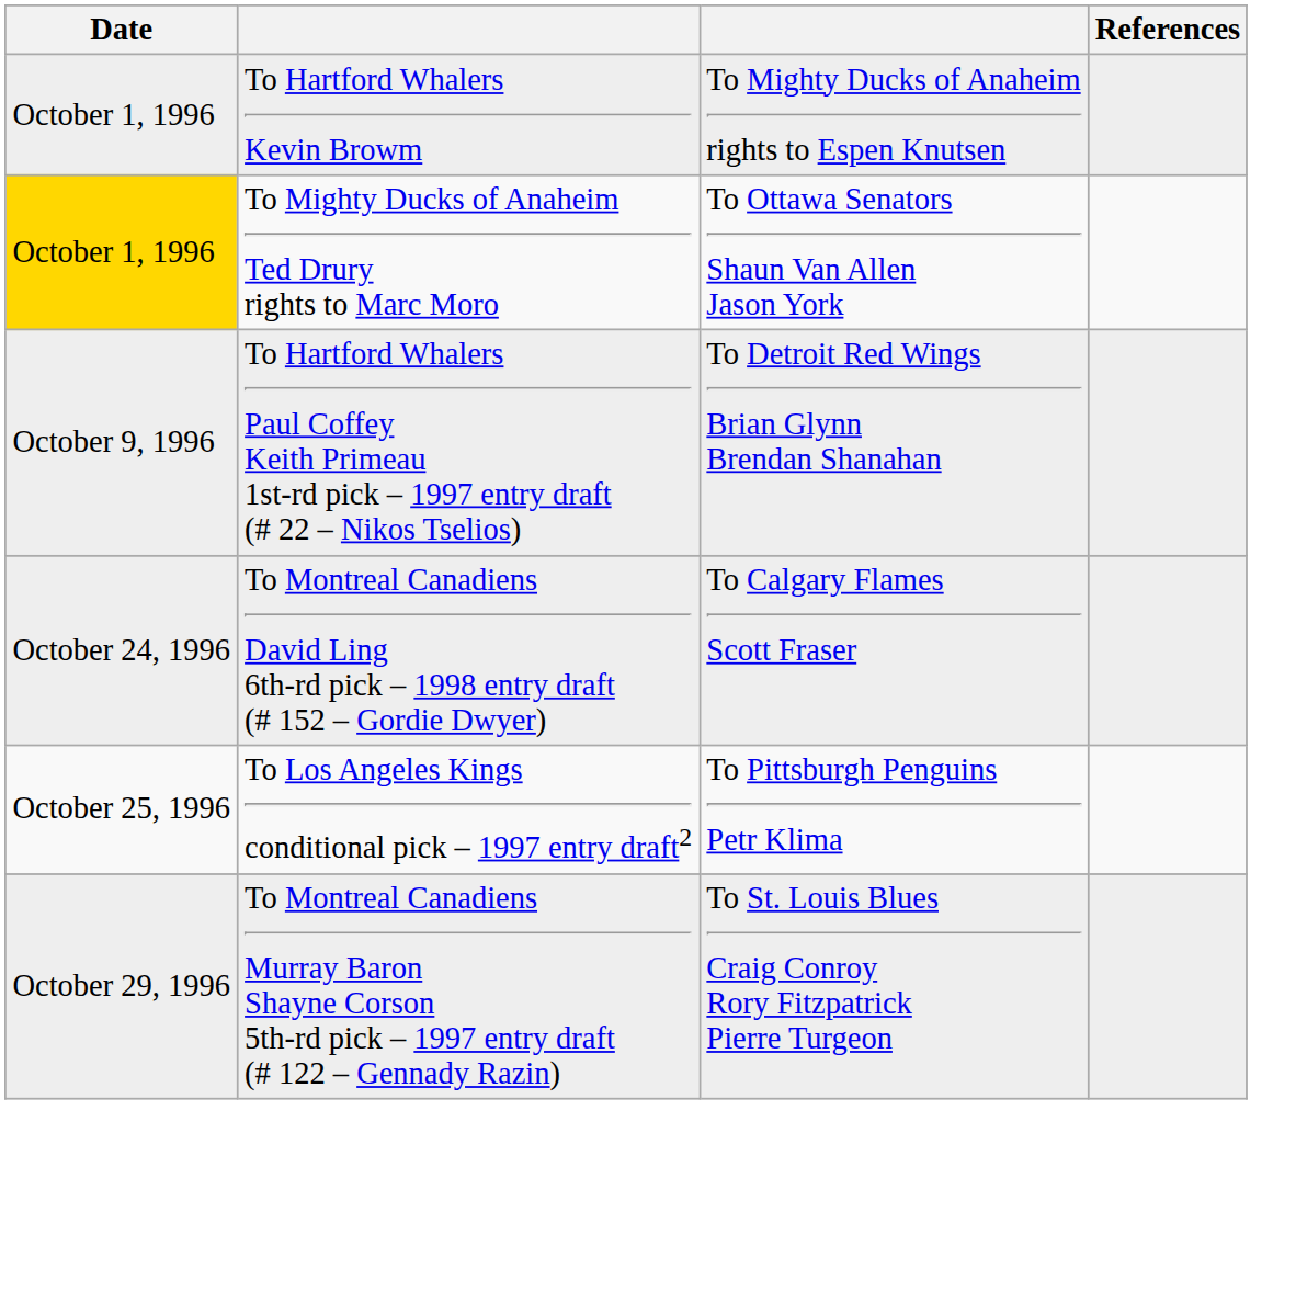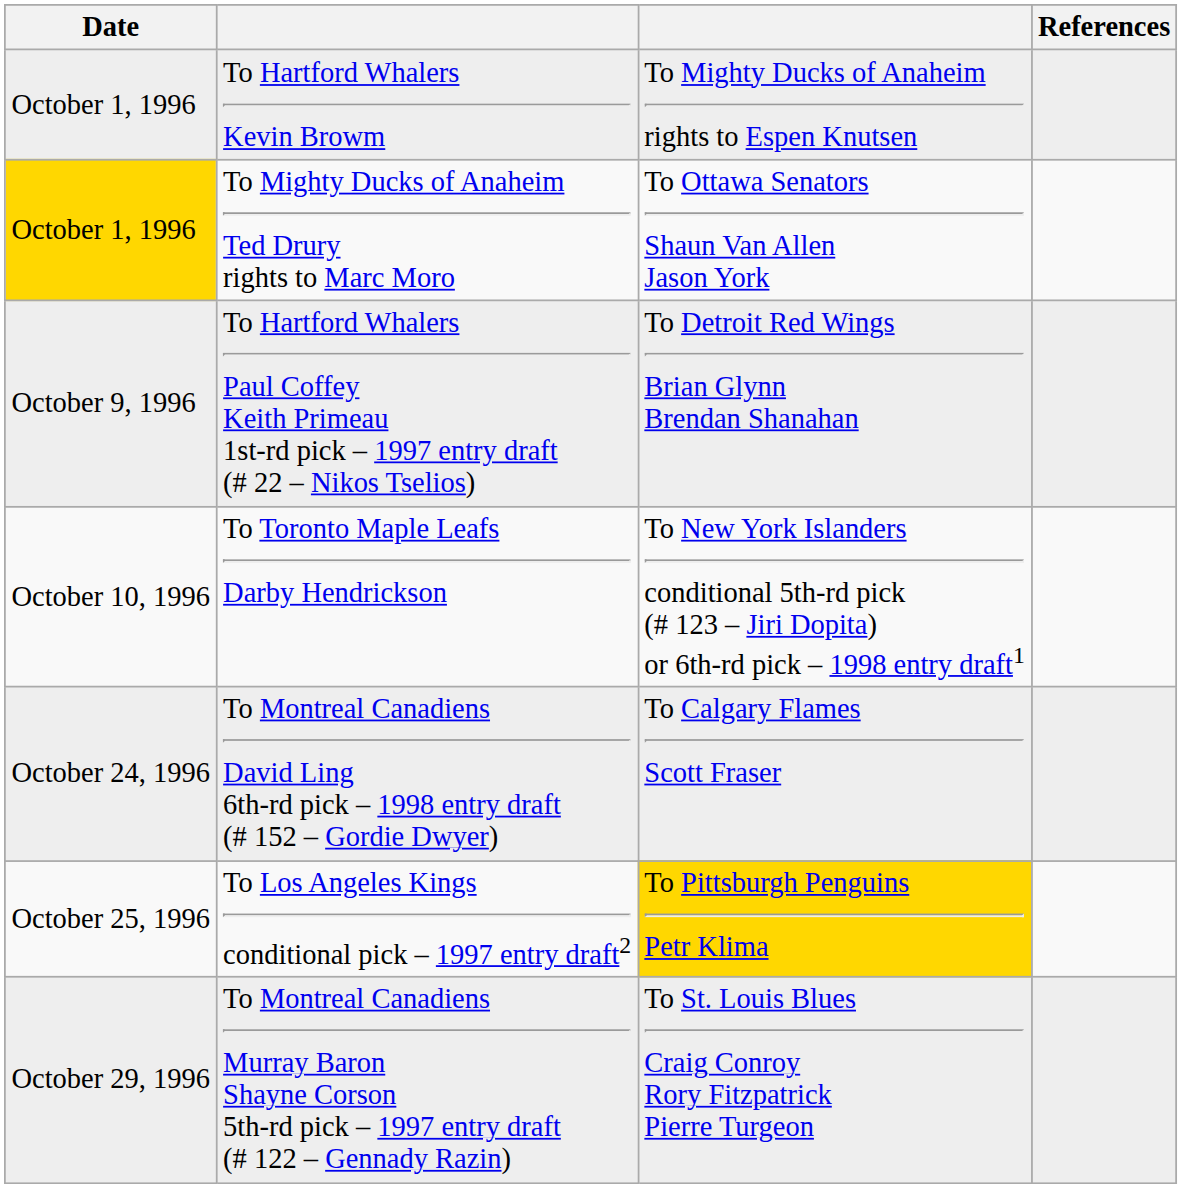+ row: October 10, 1996 | To Toronto Maple Leafs Darby Hendrickson | To New York Islanders conditional 5th-rd pick (# 123 – Jiri Dopita) or 6th-rd pick – 1998 entry draft1
To Los Angeles Kings conditional pick – 1997 entry draft2 | column 3: no background -> gold background
